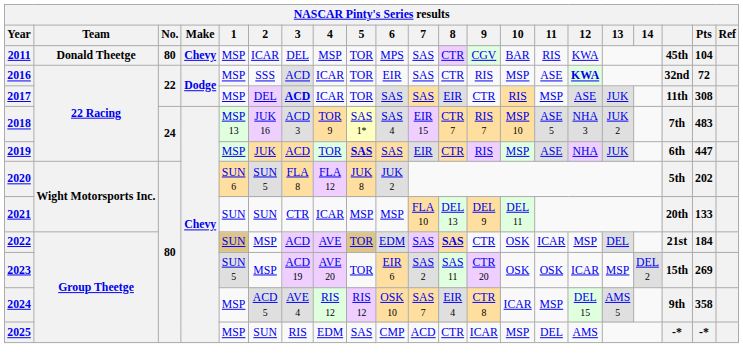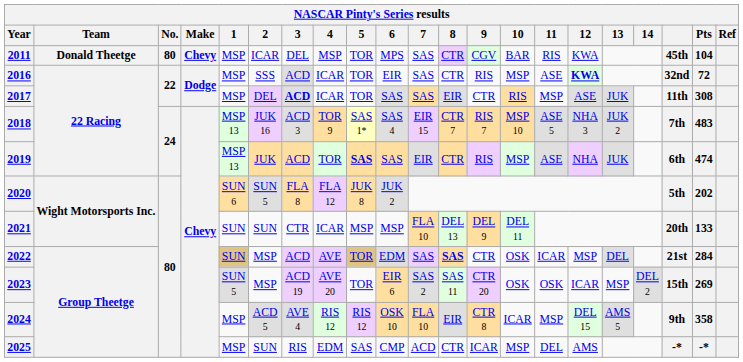2019 | 1: MSP -> MSP 13
2019 | Pts: 447 -> 474
2022 | Pts: 184 -> 284
2024 | 7: SAS 7 -> FLA 10
2024 | 8: EIR 4 -> EIR
